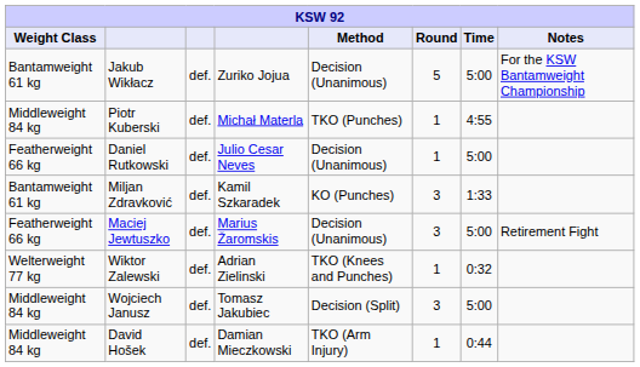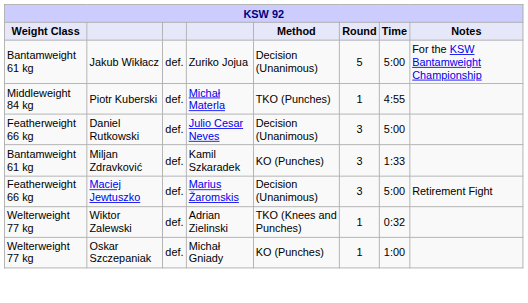Daniel Rutkowski | Round: 1 -> 3
- row: Middleweight 84 kg | Wojciech Janusz | def. | Tomasz Jakubiec | Decision (Split) | 3 | 5:00
+ row: Welterweight 77 kg | Oskar Szczepaniak | def. | Michał Gniady | KO (Punches) | 1 | 1:00
- row: Middleweight 84 kg | David Hošek | def. | Damian Mieczkowski | TKO (Arm Injury) | 1 | 0:44
